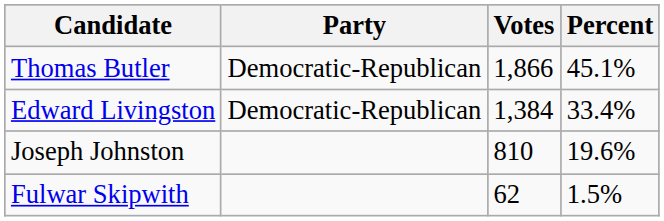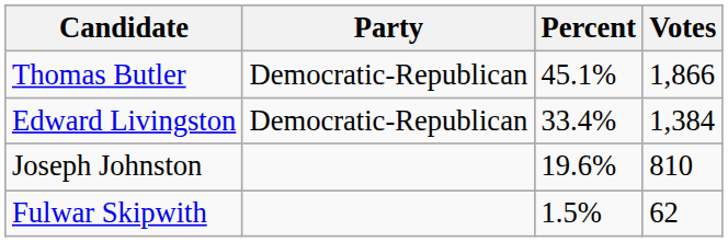columns swapped: Votes <-> Percent
